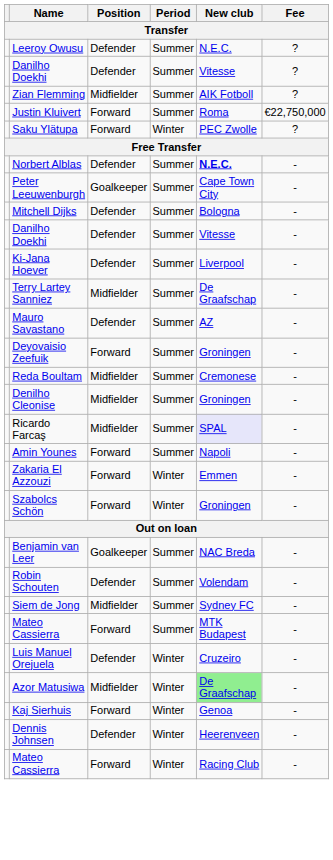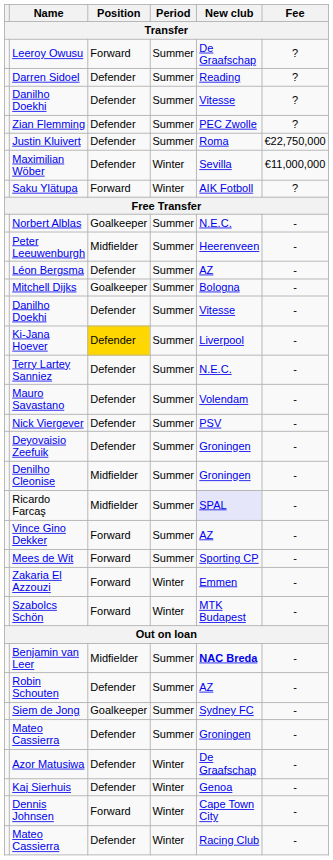Leeroy Owusu | Position: Defender -> Forward
Leeroy Owusu | New club: N.E.C. -> De Graafschap
+ row: Darren Sidoel | Defender | Summer | Reading | ?
Zian Flemming | Position: Midfielder -> Defender
Zian Flemming | New club: AIK Fotboll -> PEC Zwolle
Justin Kluivert | Position: Forward -> Defender
+ row: Maximilian Wöber | Defender | Winter | Sevilla | €11,000,000
Saku Ylätupa | New club: PEC Zwolle -> AIK Fotboll
Norbert Alblas | Position: Defender -> Goalkeeper
Norbert Alblas | New club: bold -> normal
Peter Leeuwenburgh | Position: Goalkeeper -> Midfielder
Peter Leeuwenburgh | New club: Cape Town City -> Heerenveen
+ row: Léon Bergsma | Defender | Summer | AZ | -
Mitchell Dijks | Position: Defender -> Goalkeeper
Ki-Jana Hoever | Position: no background -> gold background
Terry Lartey Sanniez | Position: Midfielder -> Defender
Terry Lartey Sanniez | New club: De Graafschap -> N.E.C.
Mauro Savastano | New club: AZ -> Volendam
+ row: Nick Viergever | Defender | Summer | PSV | -
Deyovaisio Zeefuik | Position: Forward -> Defender
- row: Reda Boultam | Midfielder | Summer | Cremonese | -
+ row: Vince Gino Dekker | Forward | Summer | AZ | -
+ row: Mees de Wit | Forward | Summer | Sporting CP | -
- row: Amin Younes | Forward | Summer | Napoli | -
Szabolcs Schön | New club: Groningen -> MTK Budapest
Benjamin van Leer | Position: Goalkeeper -> Midfielder
Benjamin van Leer | New club: normal -> bold
Robin Schouten | New club: Volendam -> AZ
Siem de Jong | Position: Midfielder -> Goalkeeper
Mateo Cassierra / Summer | Position: Forward -> Defender
Mateo Cassierra / Summer | New club: MTK Budapest -> Groningen
- row: Luis Manuel Orejuela | Defender | Winter | Cruzeiro | -
Azor Matusiwa | Position: Midfielder -> Defender
Azor Matusiwa | New club: lightgreen background -> no background
Kaj Sierhuis | Position: Forward -> Defender
Dennis Johnsen | Position: Defender -> Forward
Dennis Johnsen | New club: Heerenveen -> Cape Town City
Mateo Cassierra / Winter | Position: Forward -> Defender
